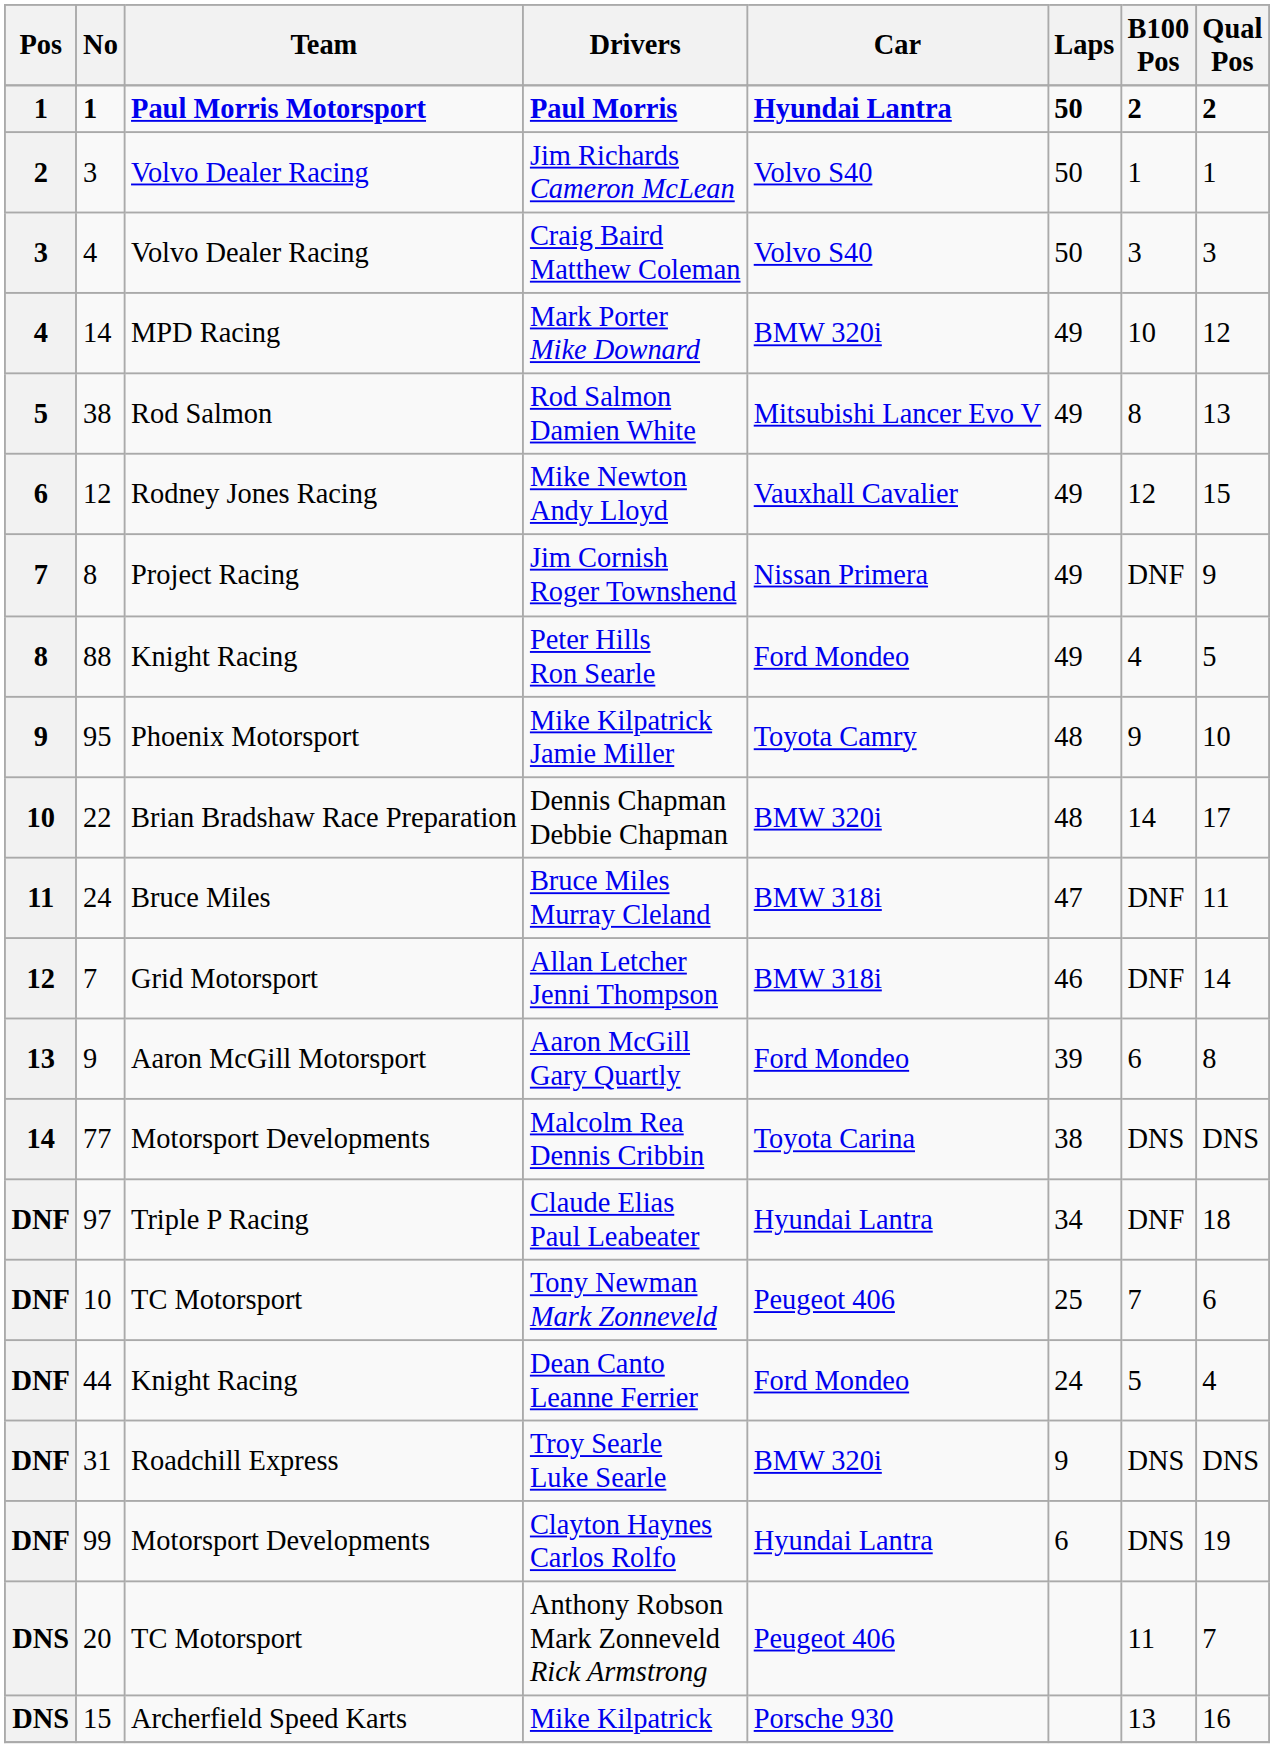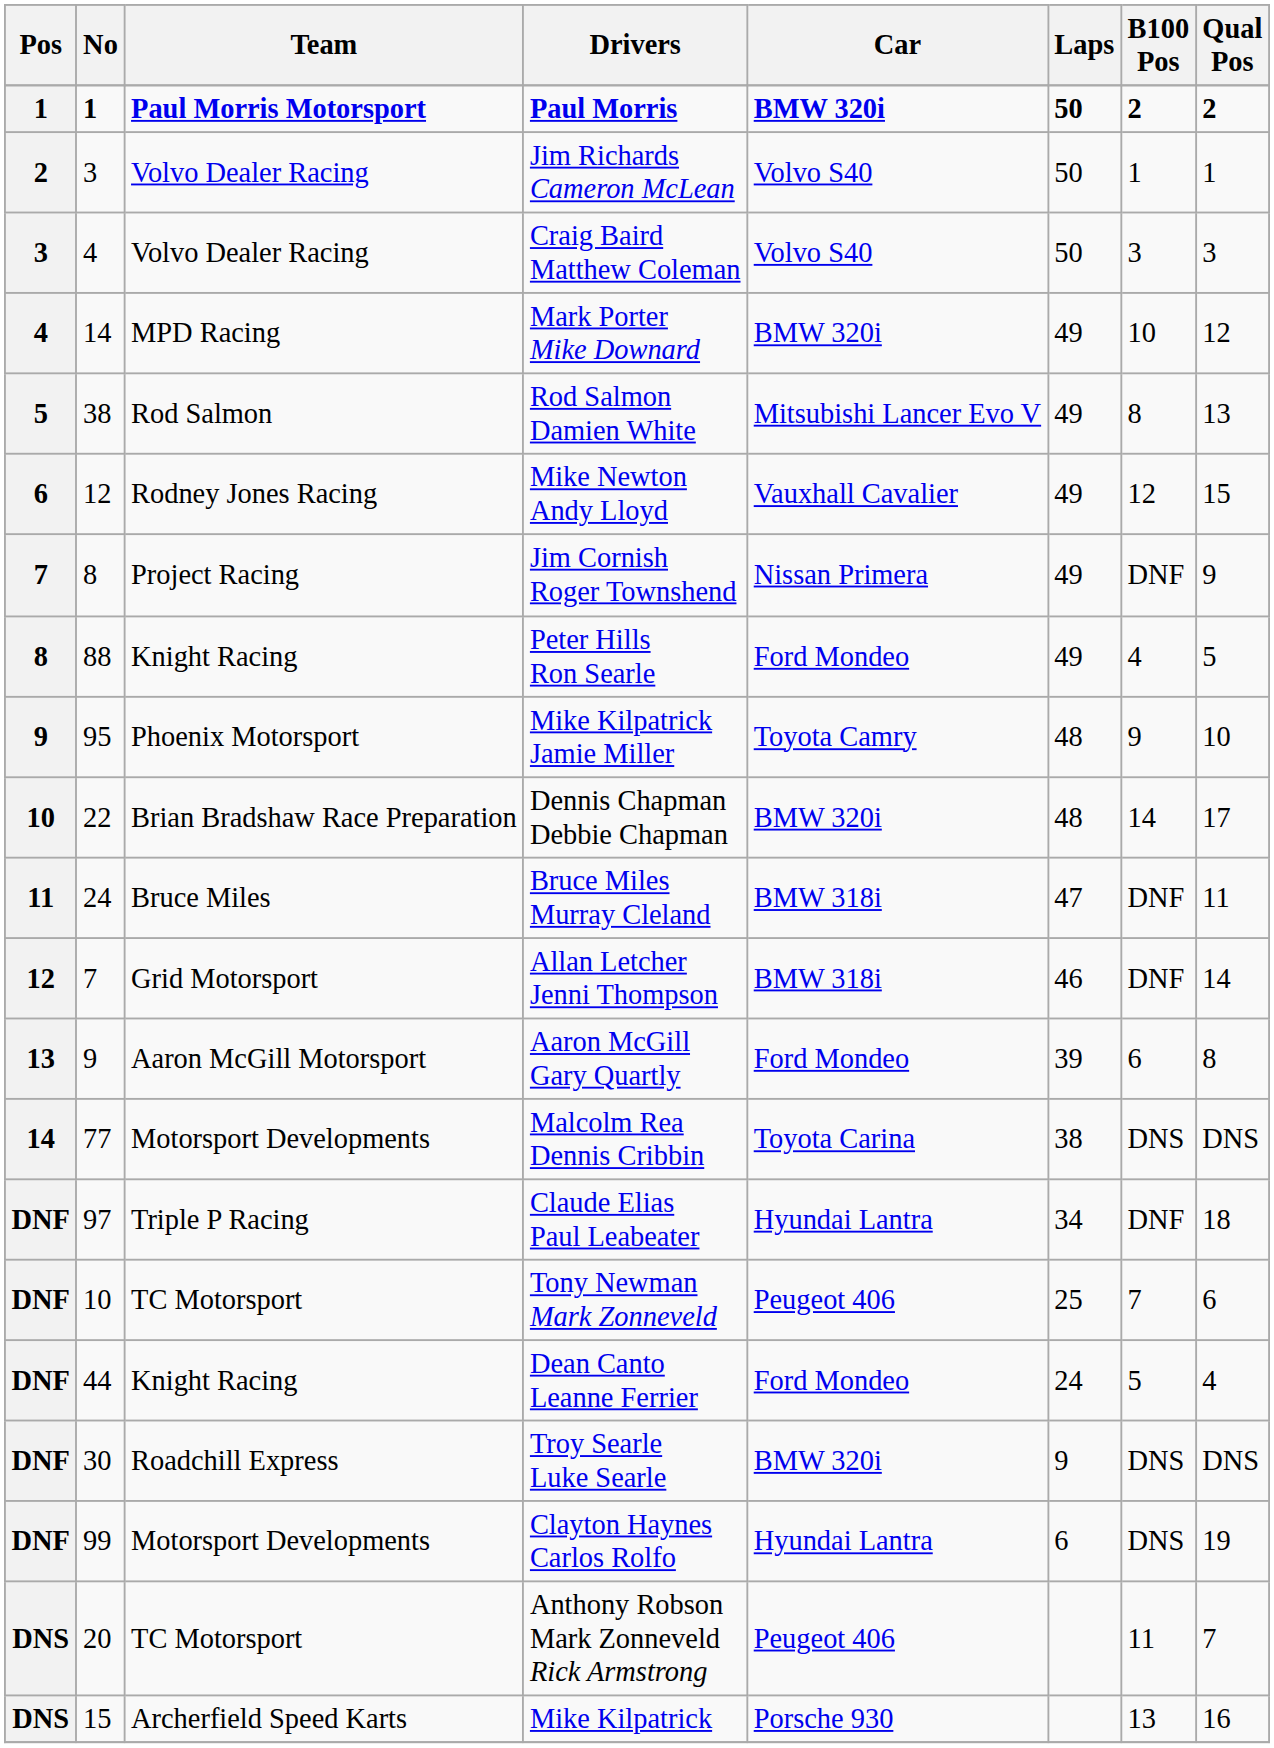Paul Morris | Car: Hyundai Lantra -> BMW 320i
Troy Searle Luke Searle | No: 31 -> 30
